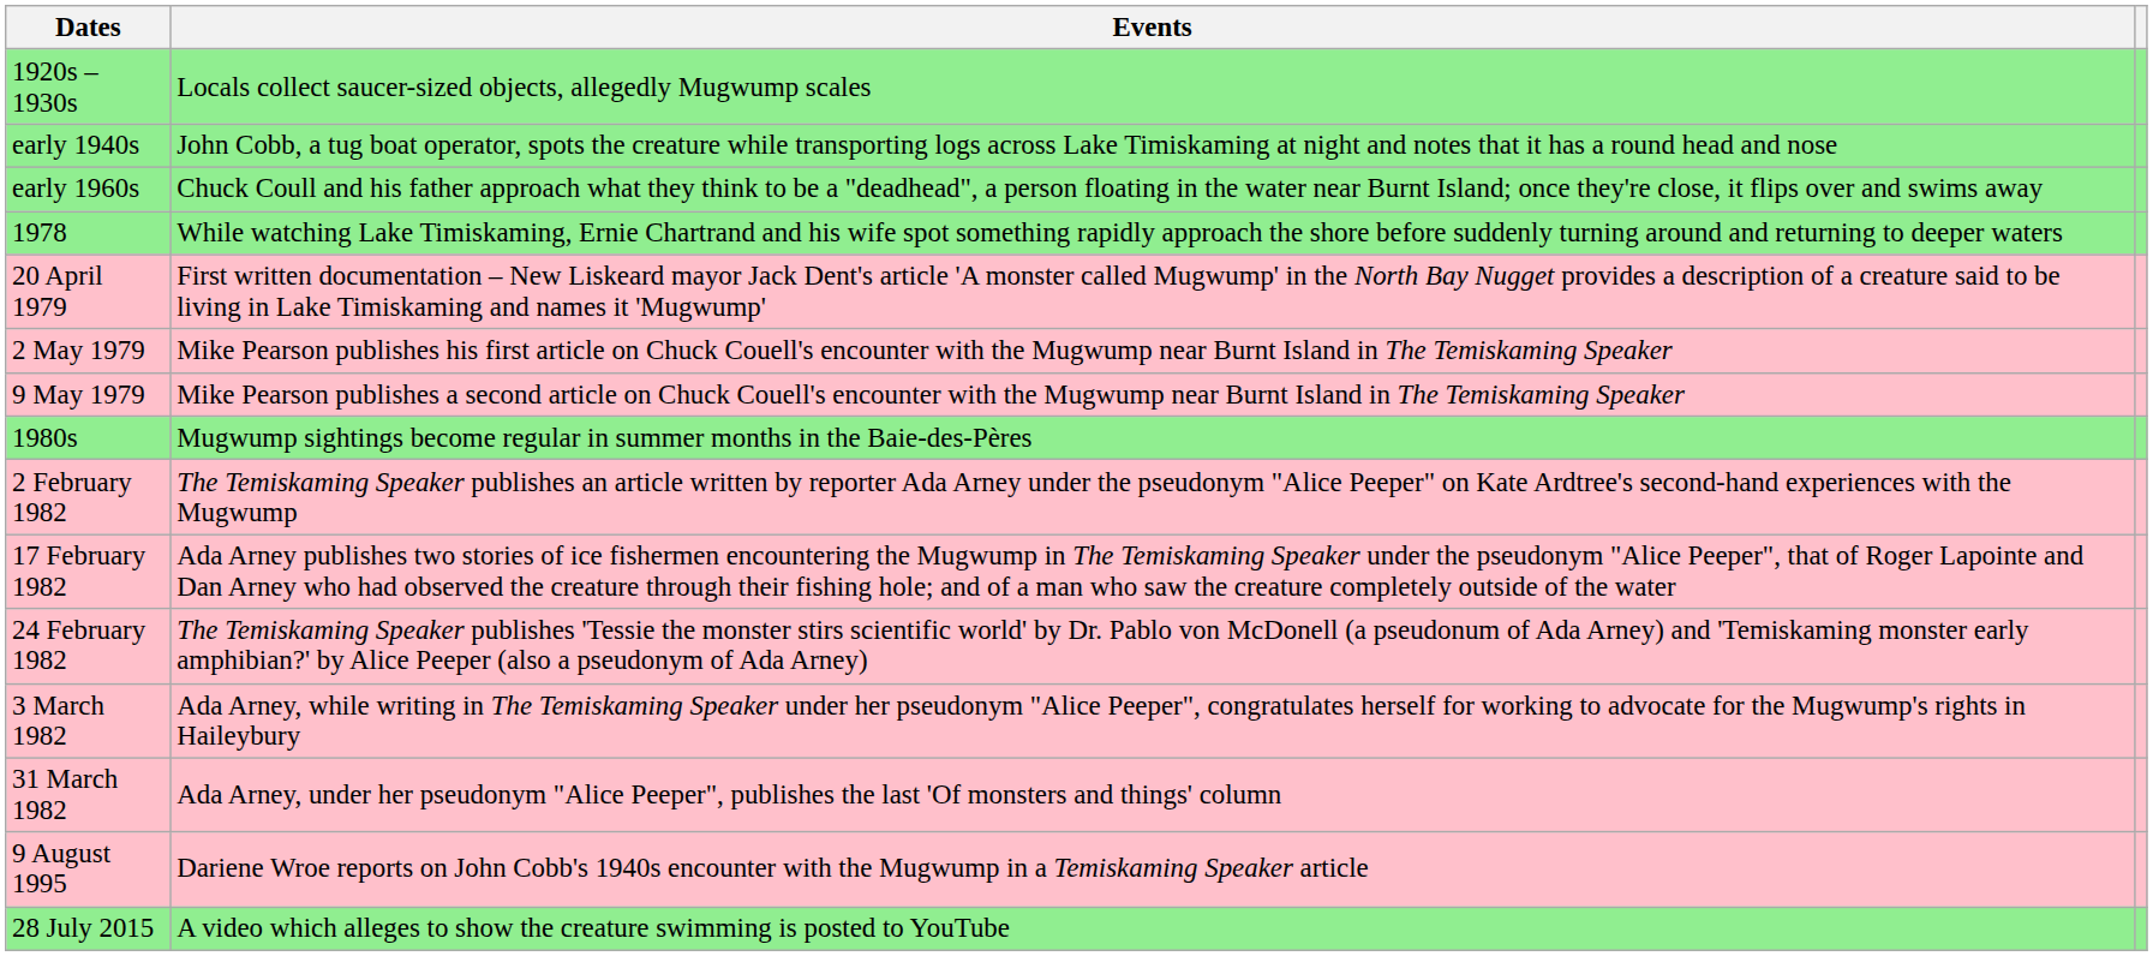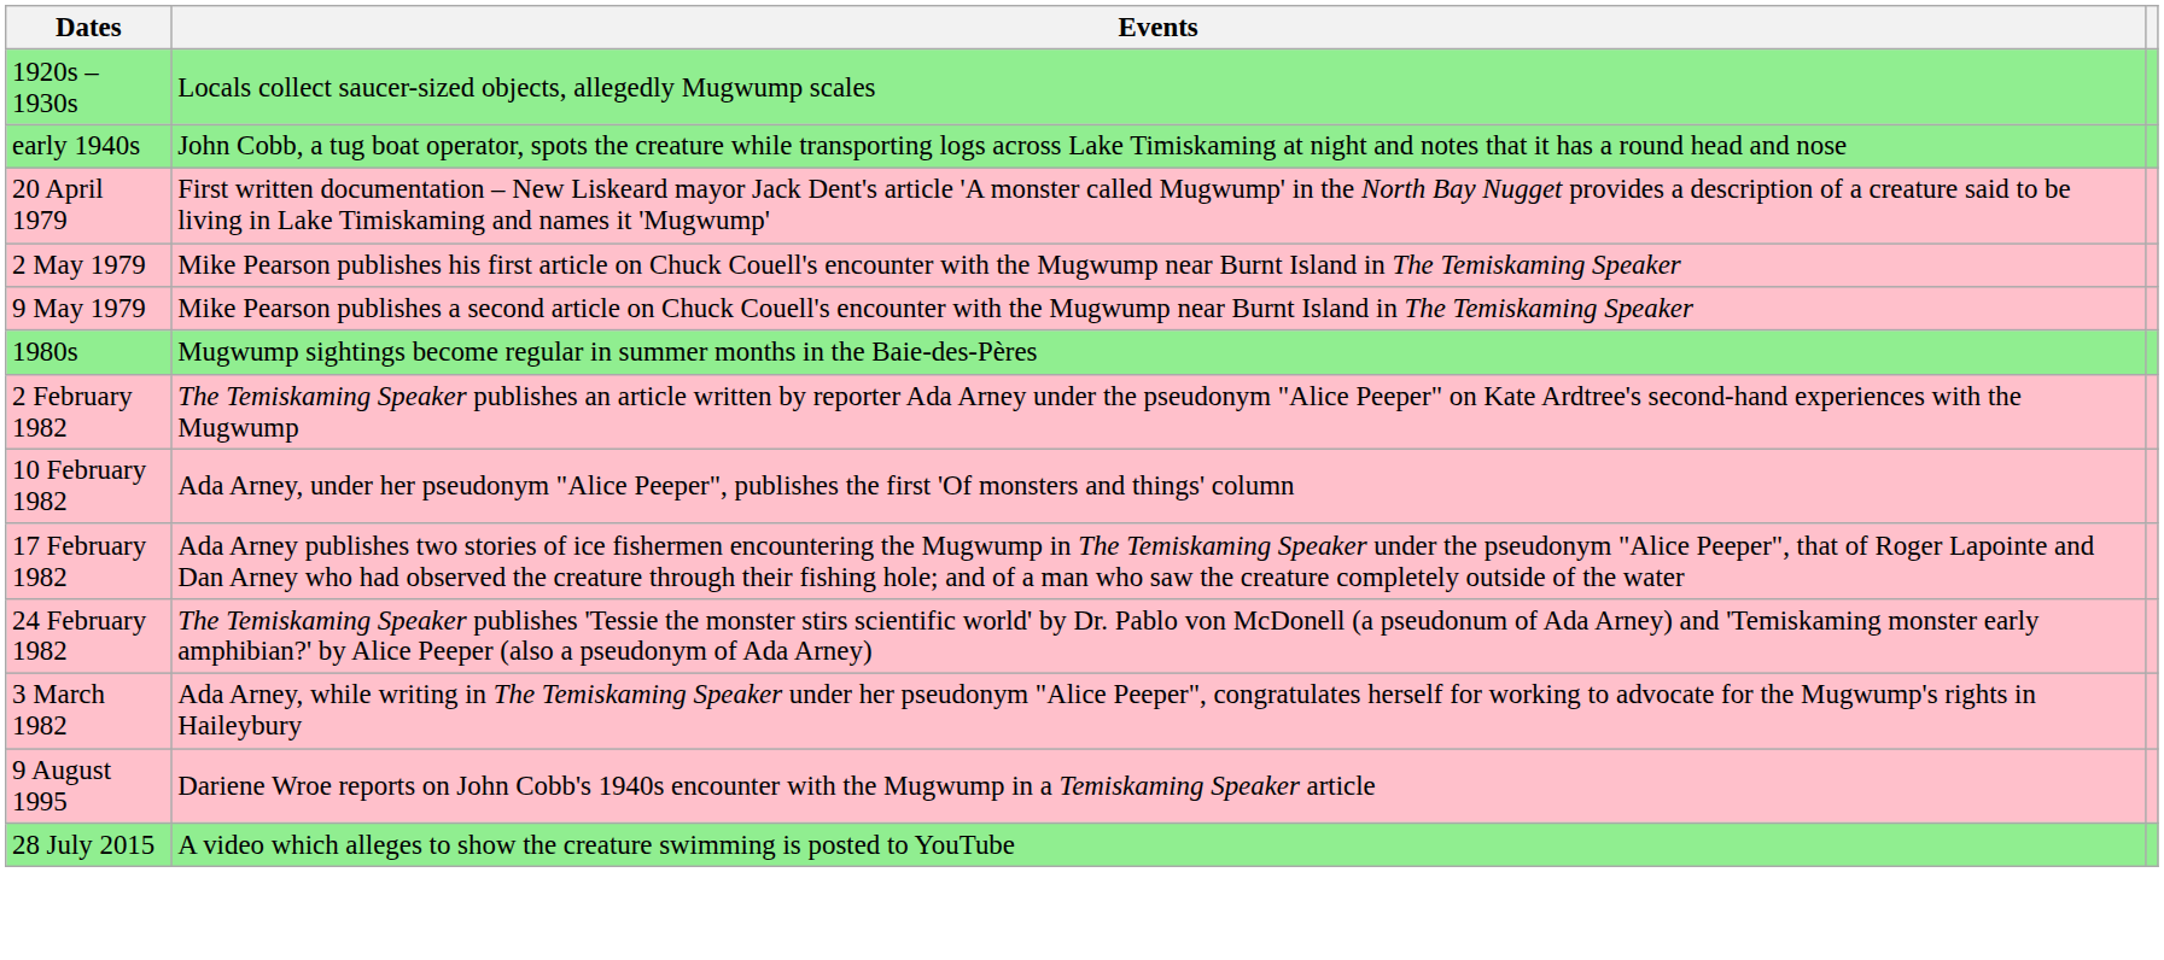- row: early 1960s | Chuck Coull and his father approach what they think to be a "deadhead", a person floating in the water near Burnt Island; once they're close, it flips over and swims away
- row: 1978 | While watching Lake Timiskaming, Ernie Chartrand and his wife spot something rapidly approach the shore before suddenly turning around and returning to deeper waters
+ row: 10 February 1982 | Ada Arney, under her pseudonym "Alice Peeper", publishes the first 'Of monsters and things' column
- row: 31 March 1982 | Ada Arney, under her pseudonym "Alice Peeper", publishes the last 'Of monsters and things' column
